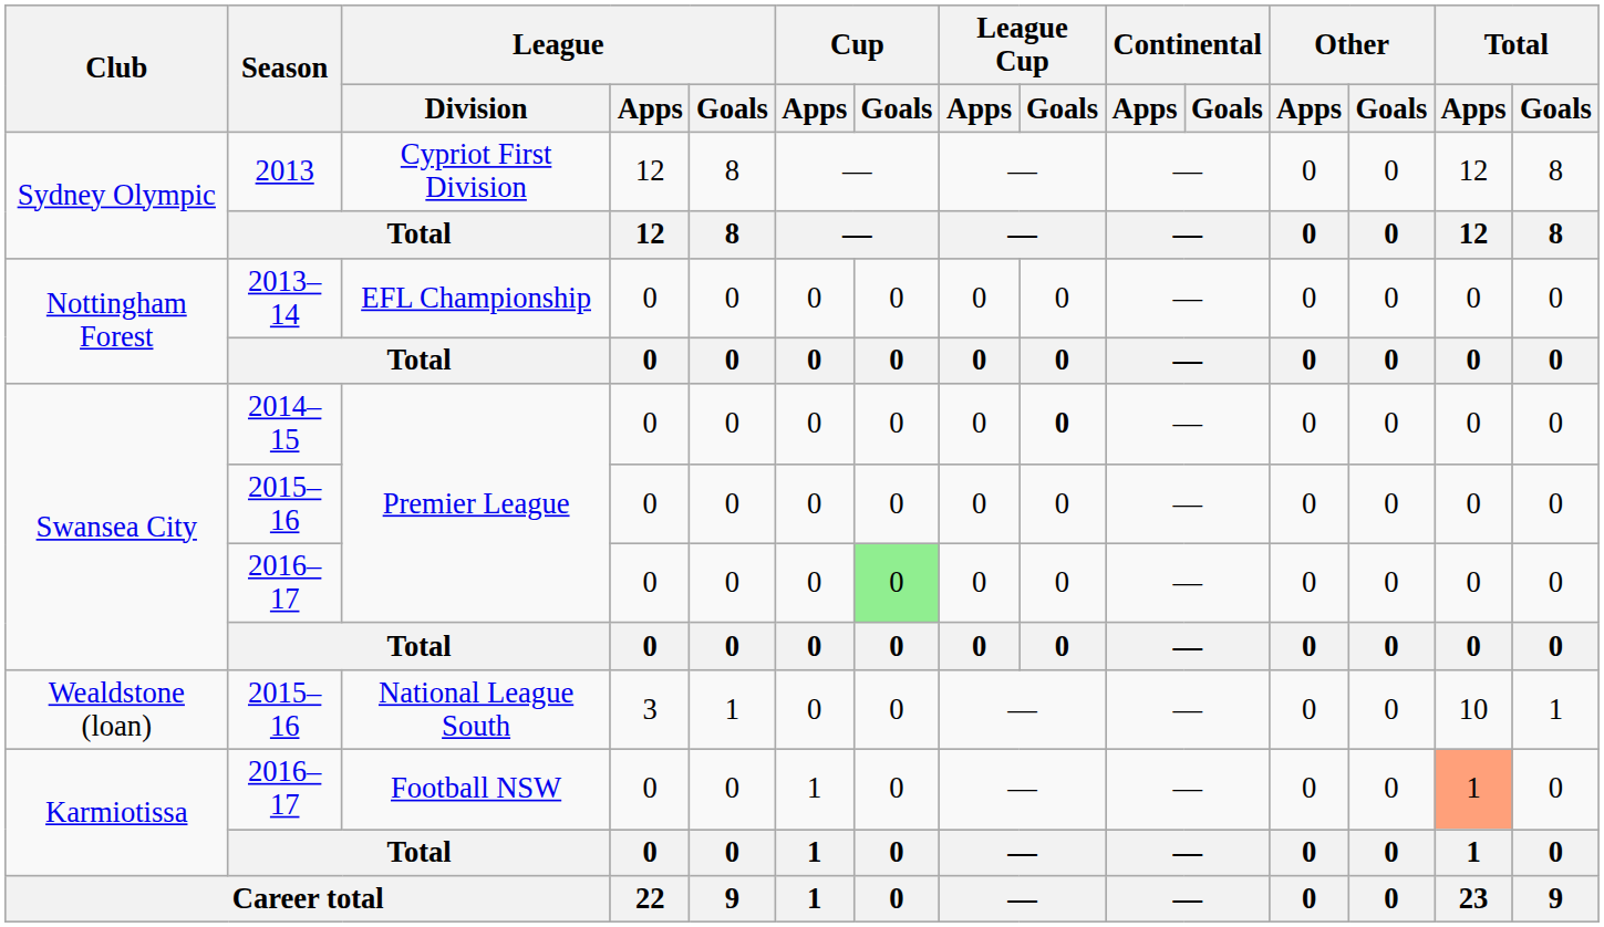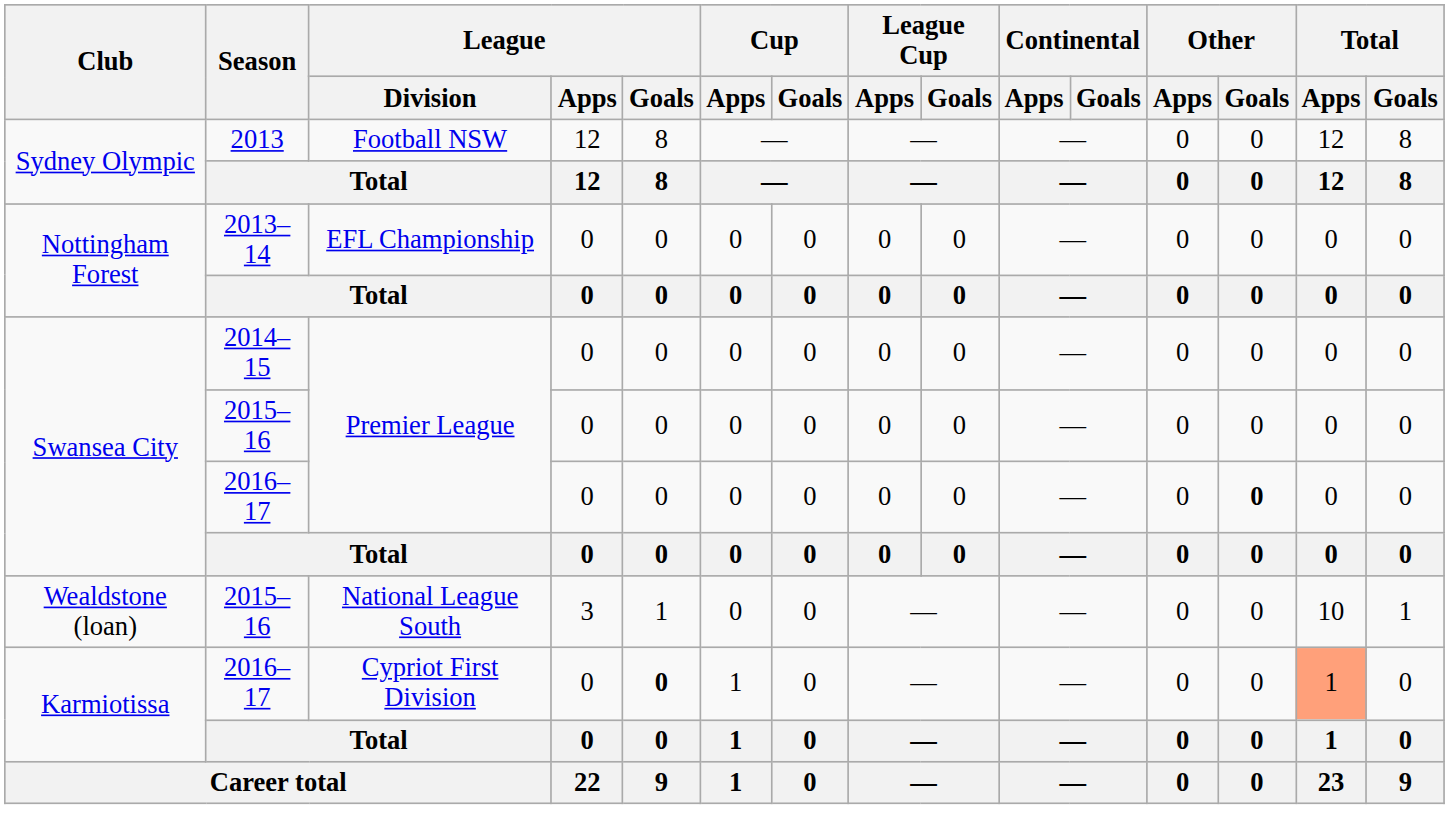Sydney Olympic / 2013 | League / Division: Cypriot First Division -> Football NSW
Swansea City / 2014–15 | League Cup / Goals: bold -> normal
Swansea City / 2016–17 | Cup / Goals: lightgreen background -> no background
Swansea City / 2016–17 | Other / Goals: normal -> bold
Karmiotissa / 2016–17 | League / Division: Football NSW -> Cypriot First Division
Karmiotissa / 2016–17 | League / Goals: normal -> bold
